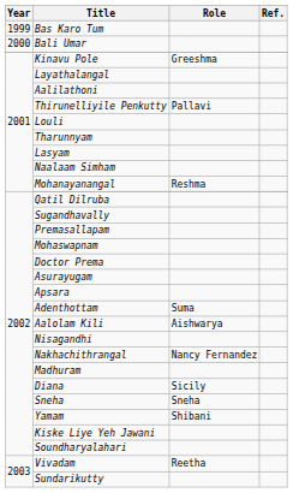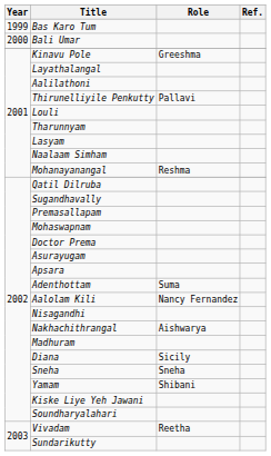Aalolam Kili | Role: Aishwarya -> Nancy Fernandez
Nakhachithrangal | Role: Nancy Fernandez -> Aishwarya
